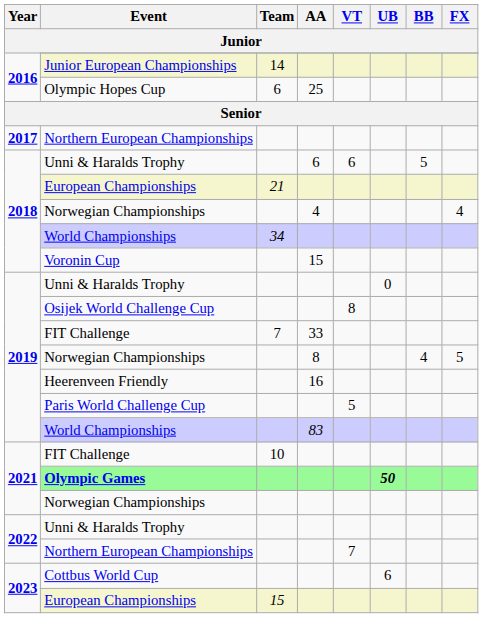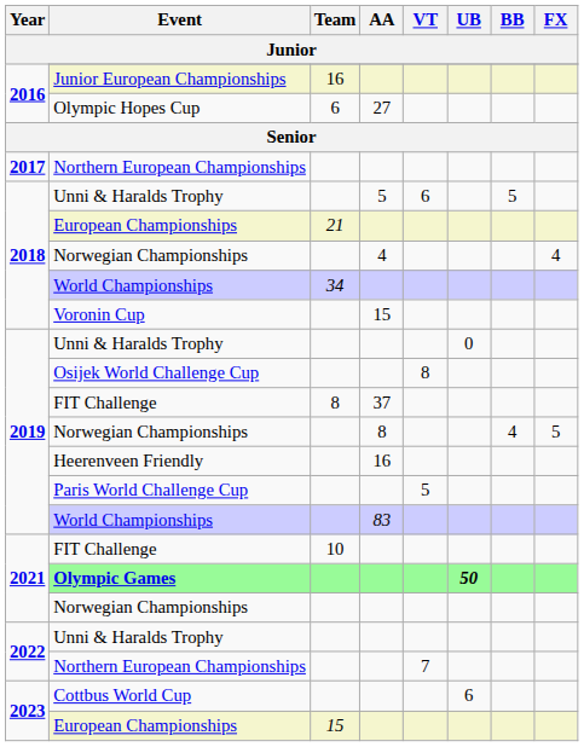Junior European Championships | Team: 14 -> 16
Olympic Hopes Cup | AA: 25 -> 27
2018 / Unni & Haralds Trophy | AA: 6 -> 5
2019 / FIT Challenge | Team: 7 -> 8
2019 / FIT Challenge | AA: 33 -> 37
